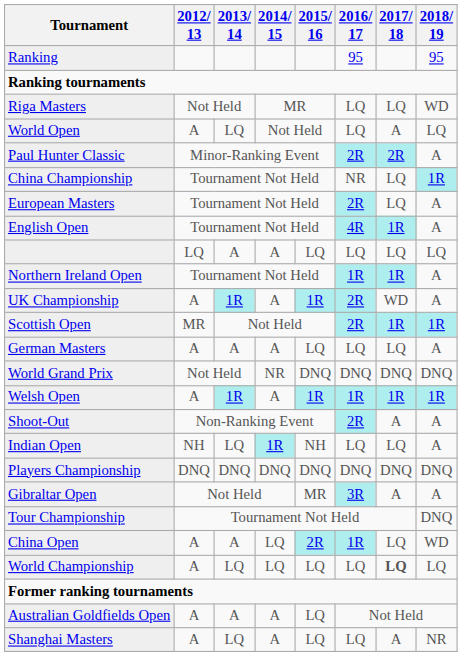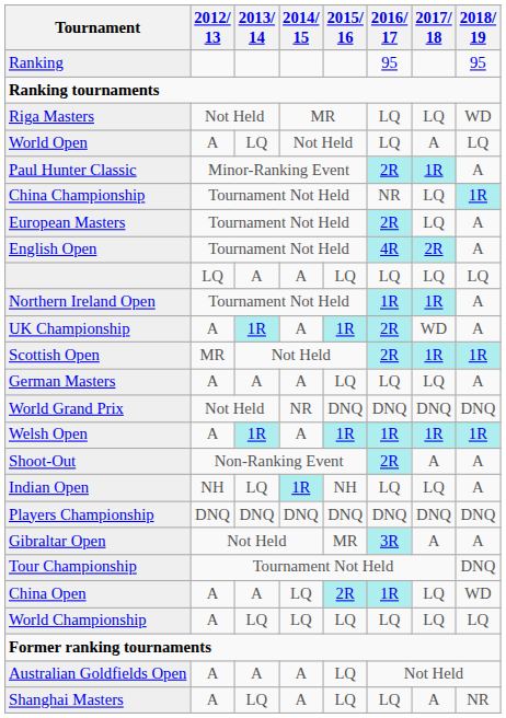Paul Hunter Classic | 2017/ 18: 2R -> 1R
English Open | 2017/ 18: 1R -> 2R
World Championship | 2017/ 18: bold -> normal
